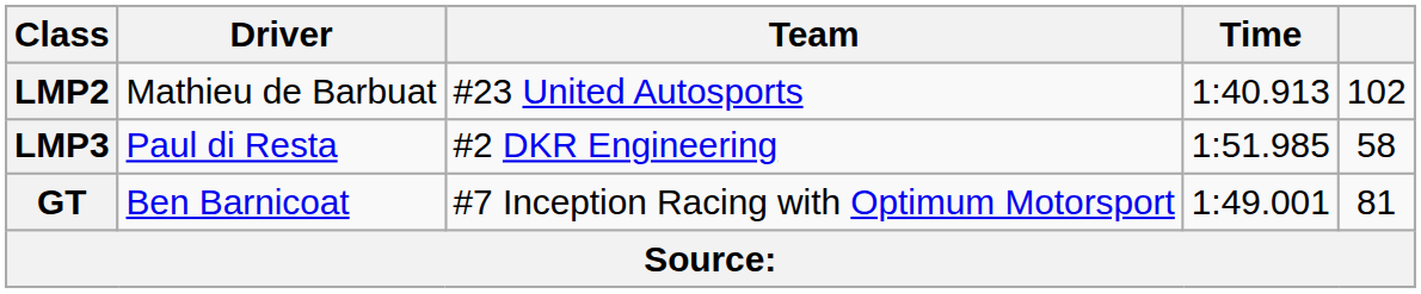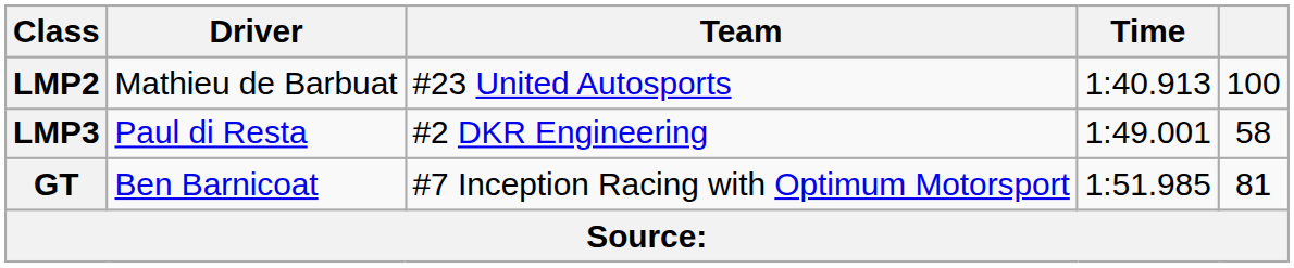LMP2 | column 5: 102 -> 100
LMP3 | Time: 1:51.985 -> 1:49.001
GT | Time: 1:49.001 -> 1:51.985
